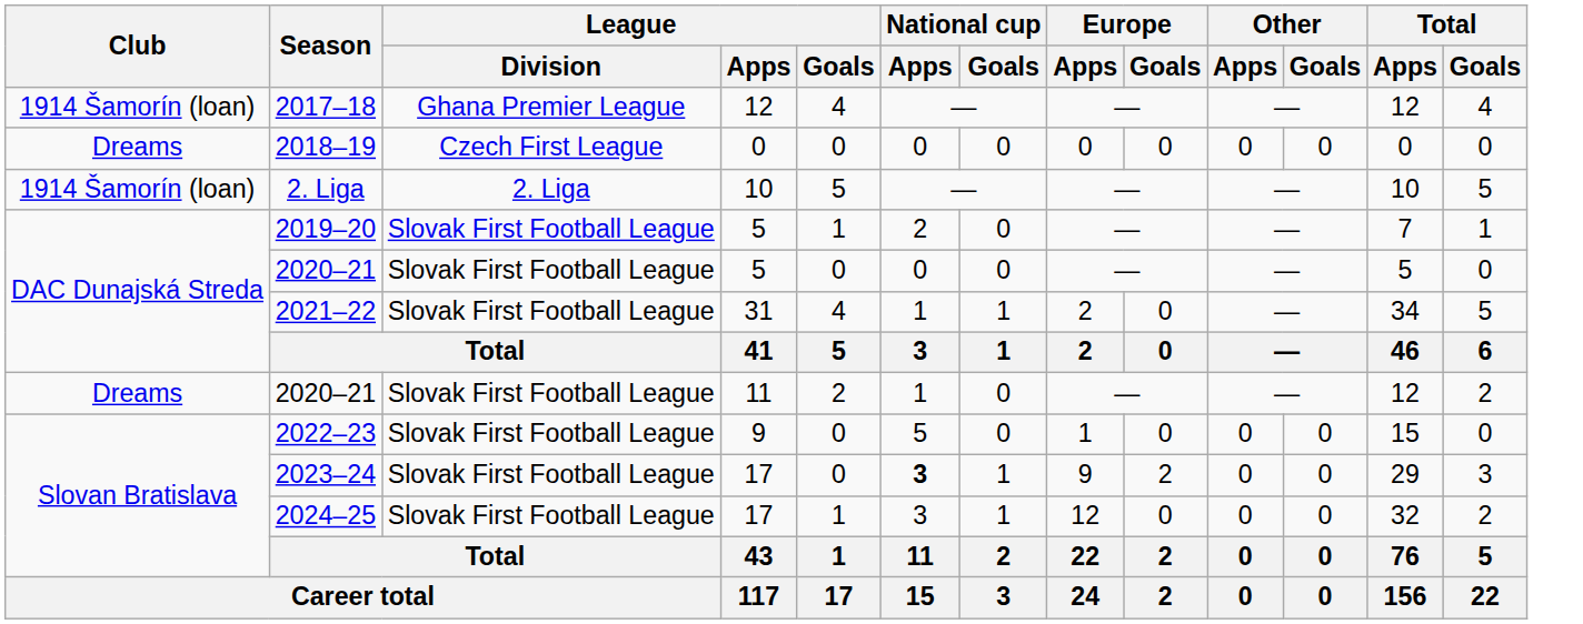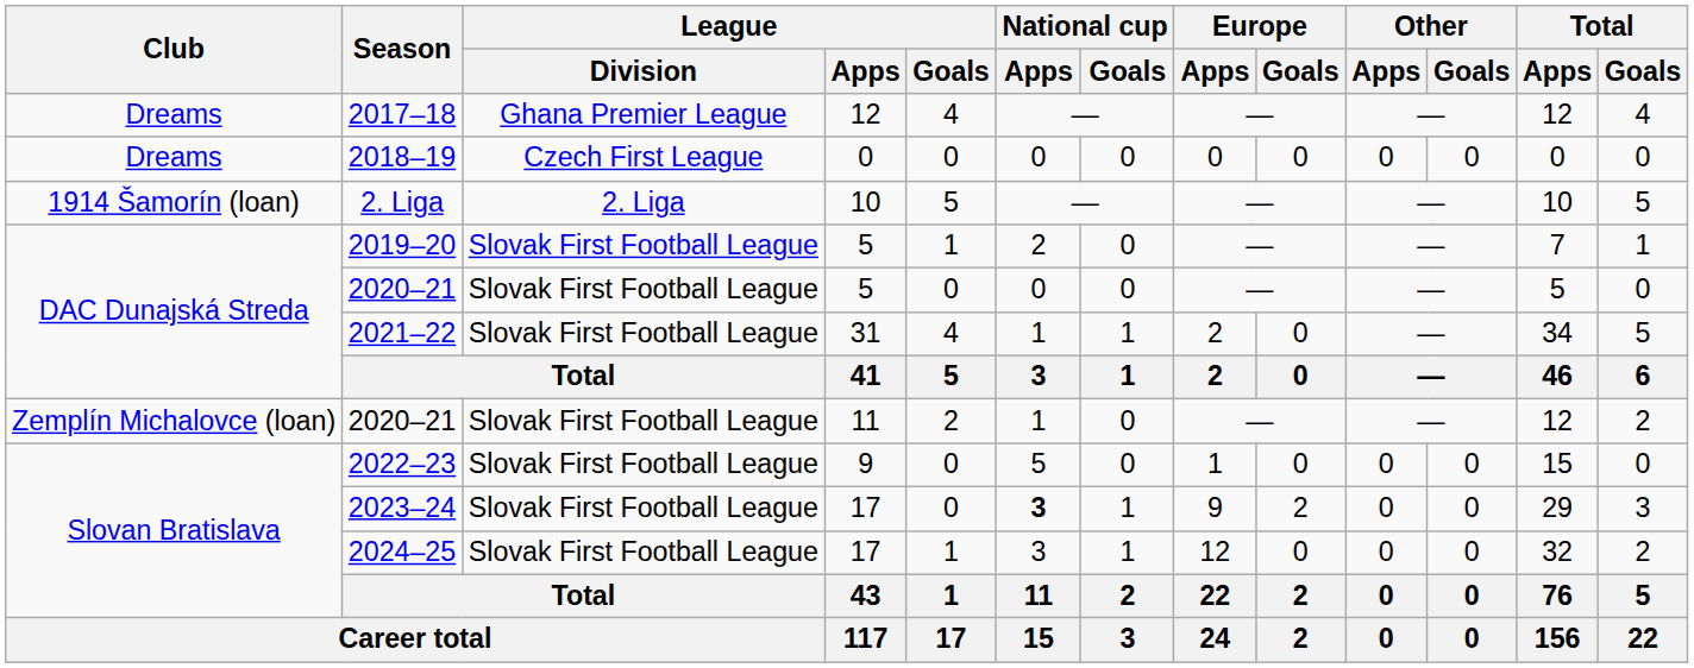2017–18 | Club: 1914 Šamorín (loan) -> Dreams
2020–21 / 11 | Club: Dreams -> Zemplín Michalovce (loan)
